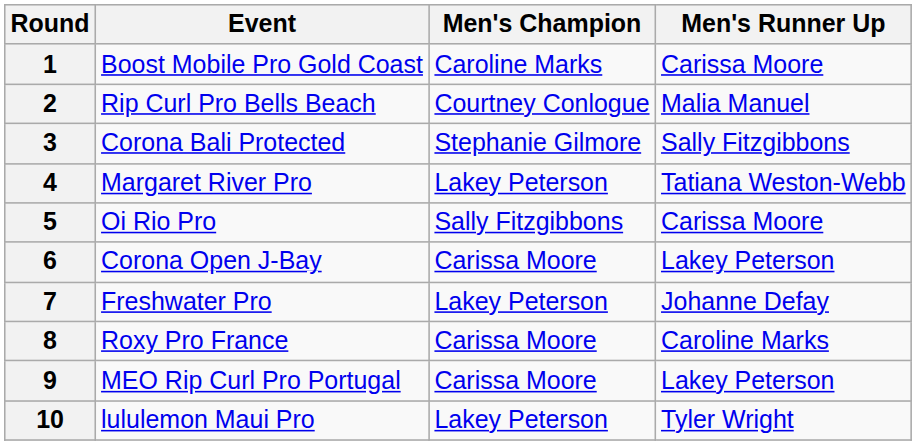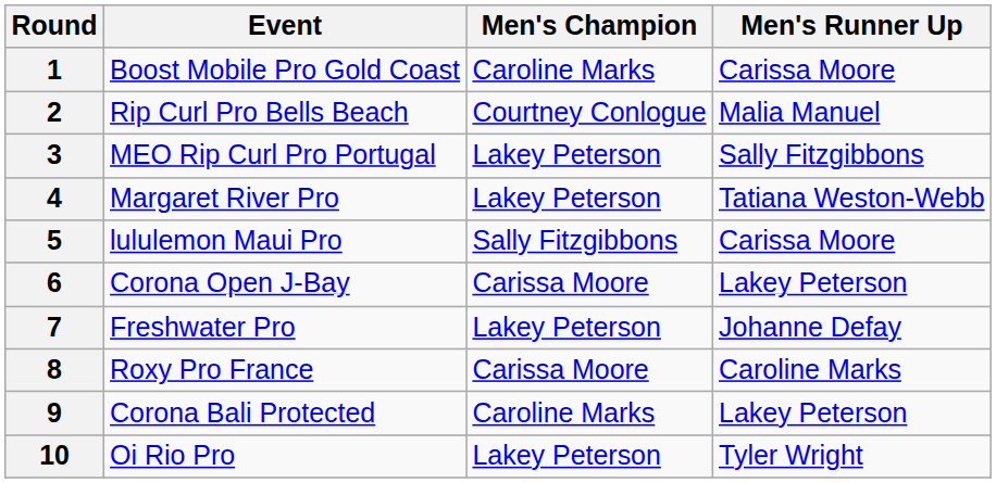3 | Event: Corona Bali Protected -> MEO Rip Curl Pro Portugal
3 | Men's Champion: Stephanie Gilmore -> Lakey Peterson
5 | Event: Oi Rio Pro -> lululemon Maui Pro
9 | Event: MEO Rip Curl Pro Portugal -> Corona Bali Protected
9 | Men's Champion: Carissa Moore -> Caroline Marks
10 | Event: lululemon Maui Pro -> Oi Rio Pro
